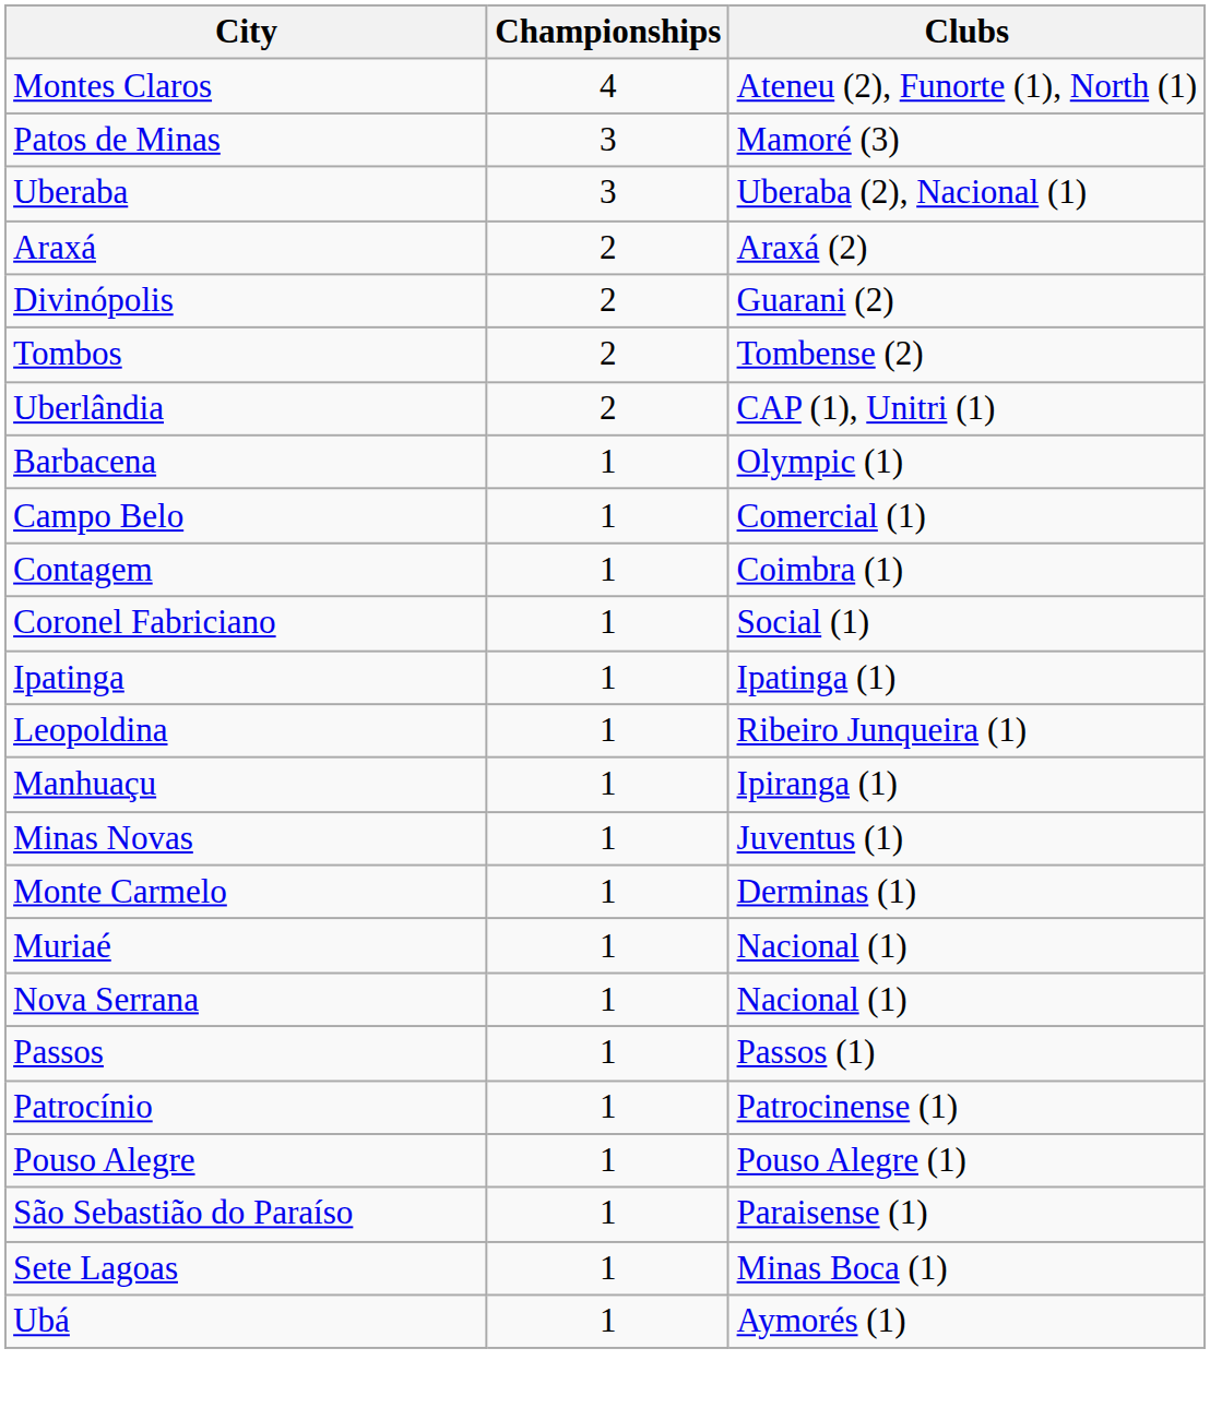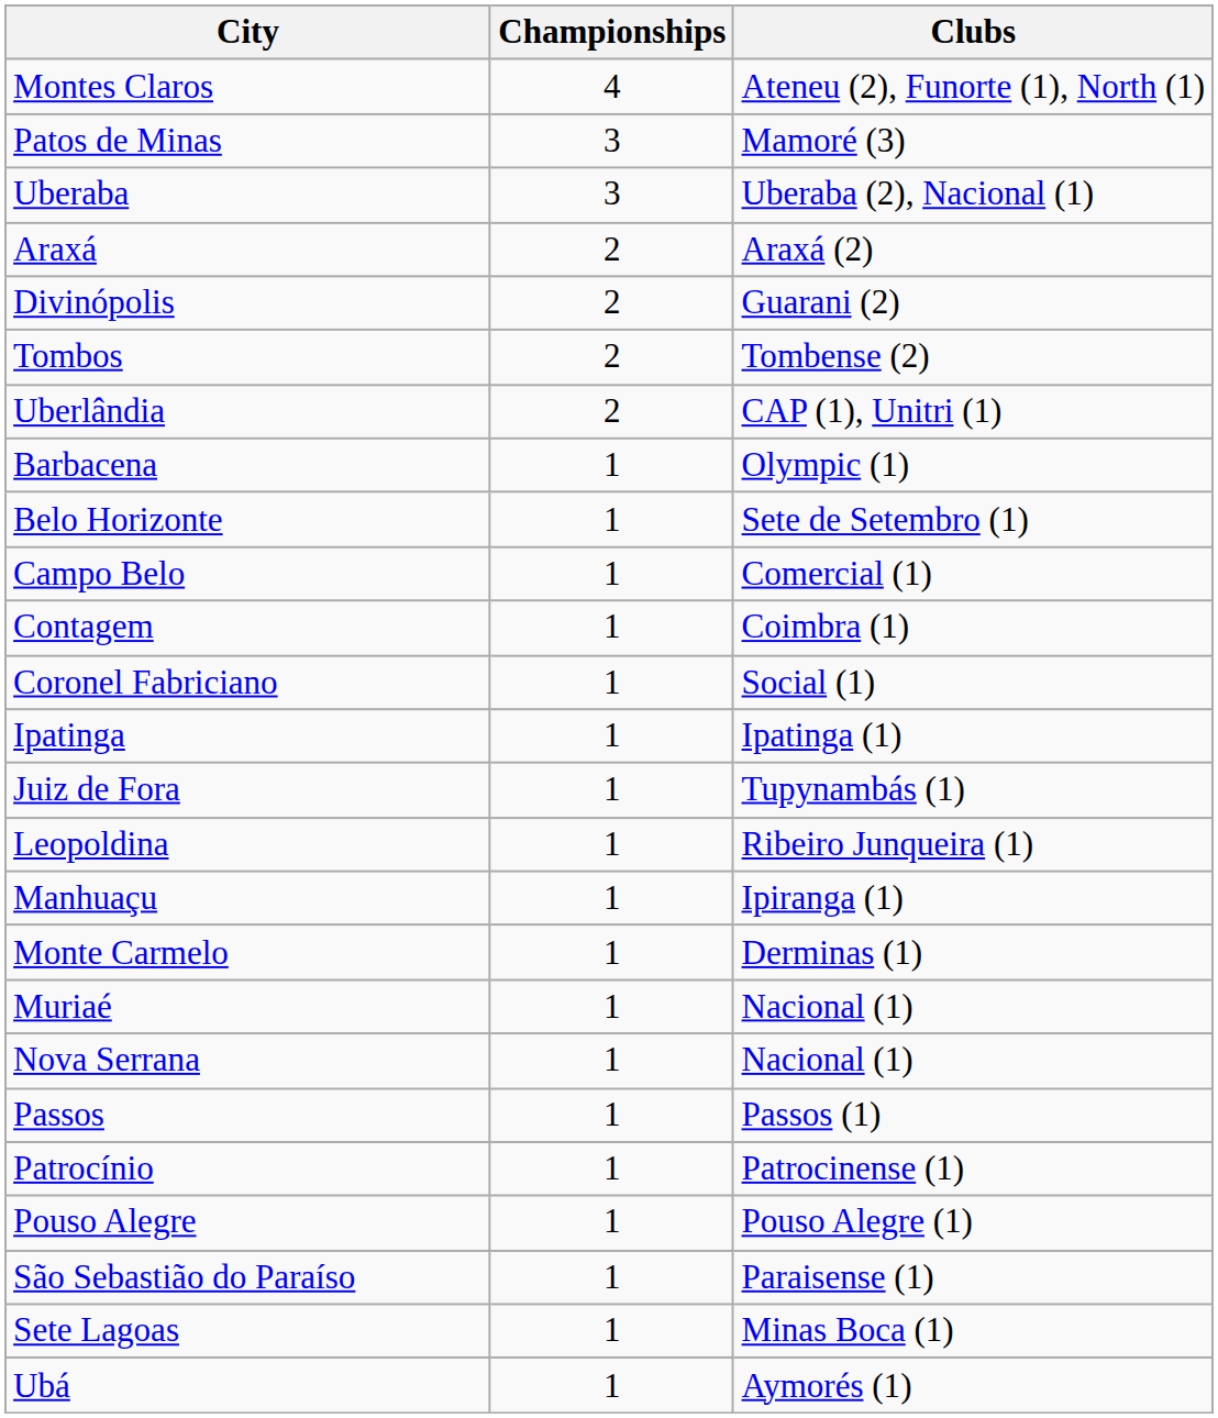+ row: Belo Horizonte | 1 | Sete de Setembro (1)
+ row: Juiz de Fora | 1 | Tupynambás (1)
- row: Minas Novas | 1 | Juventus (1)
